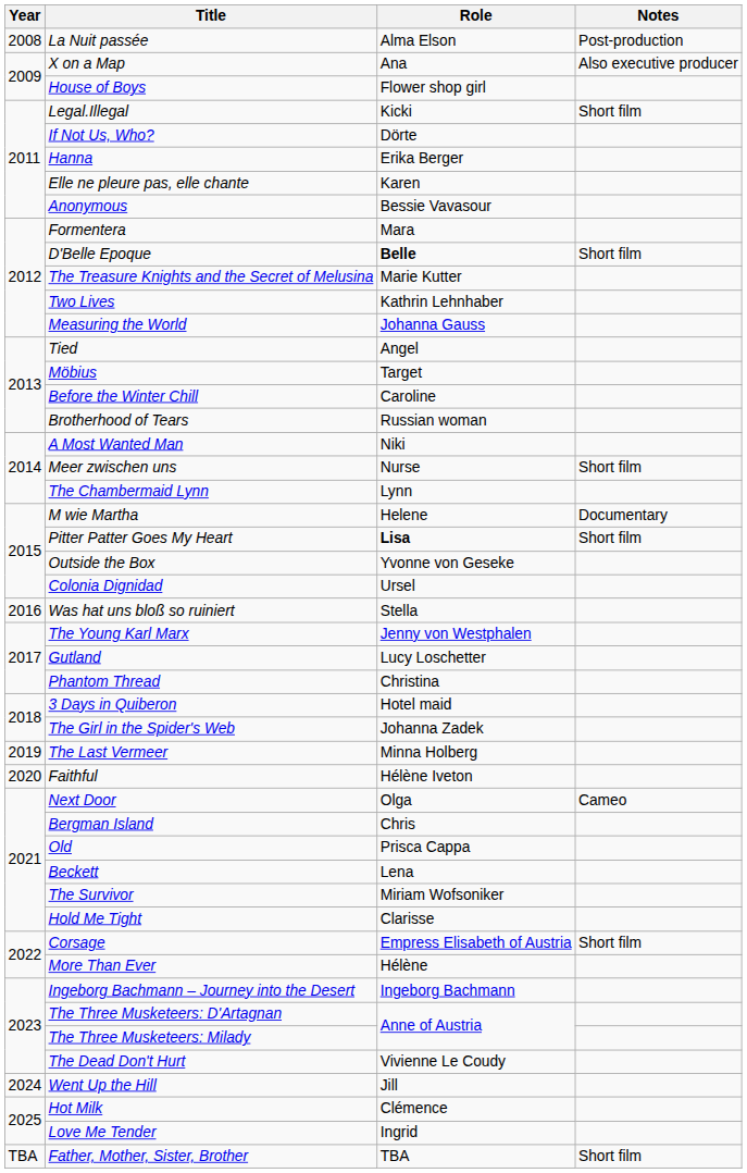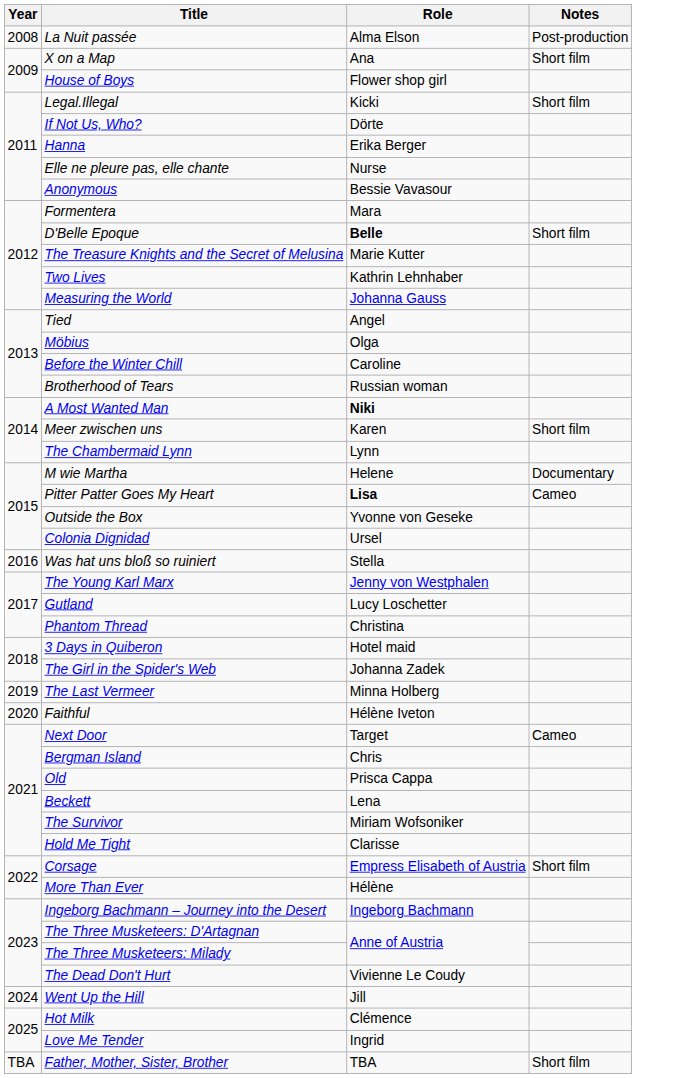X on a Map | Notes: Also executive producer -> Short film
Elle ne pleure pas, elle chante | Role: Karen -> Nurse
Möbius | Role: Target -> Olga
A Most Wanted Man | Role: normal -> bold
Meer zwischen uns | Role: Nurse -> Karen
Pitter Patter Goes My Heart | Notes: Short film -> Cameo
Next Door | Role: Olga -> Target
